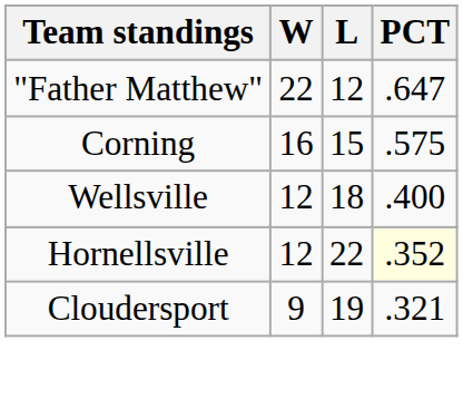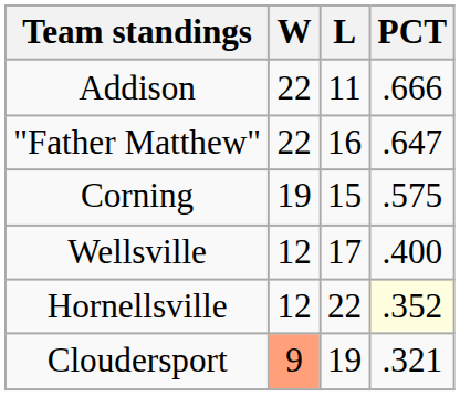+ row: Addison | 22 | 11 | .666
"Father Matthew" | L: 12 -> 16
Corning | W: 16 -> 19
Wellsville | L: 18 -> 17
Cloudersport | W: no background -> lightsalmon background
